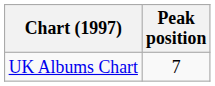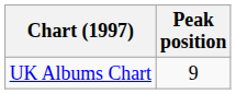UK Albums Chart | Peak position: 7 -> 9
